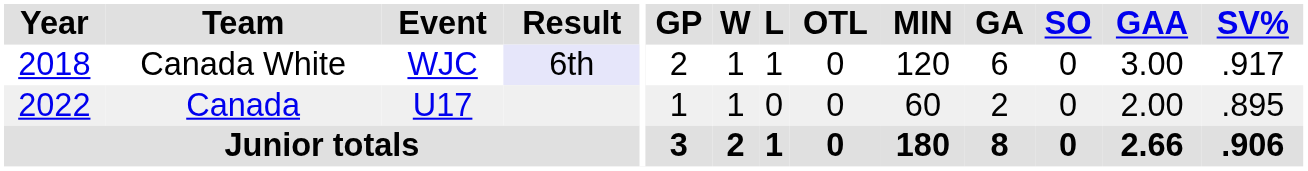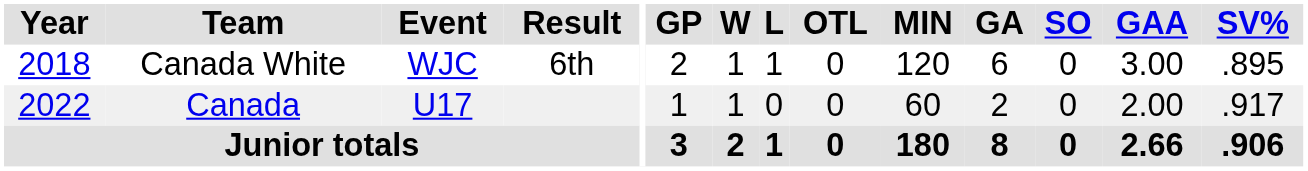Canada White | Result: lavender background -> no background
Canada White | SV%: .917 -> .895
Canada | SV%: .895 -> .917
